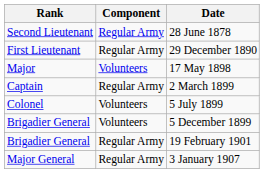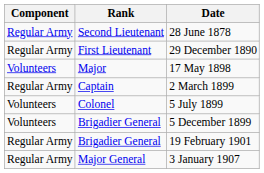columns swapped: Rank <-> Component
